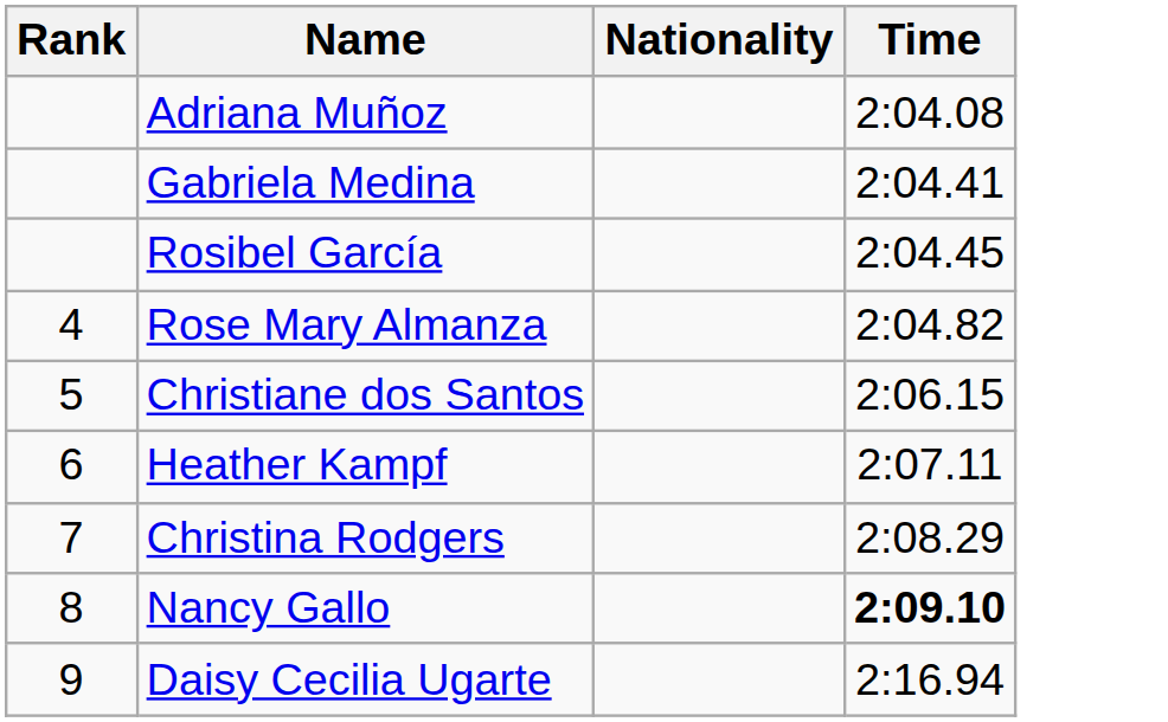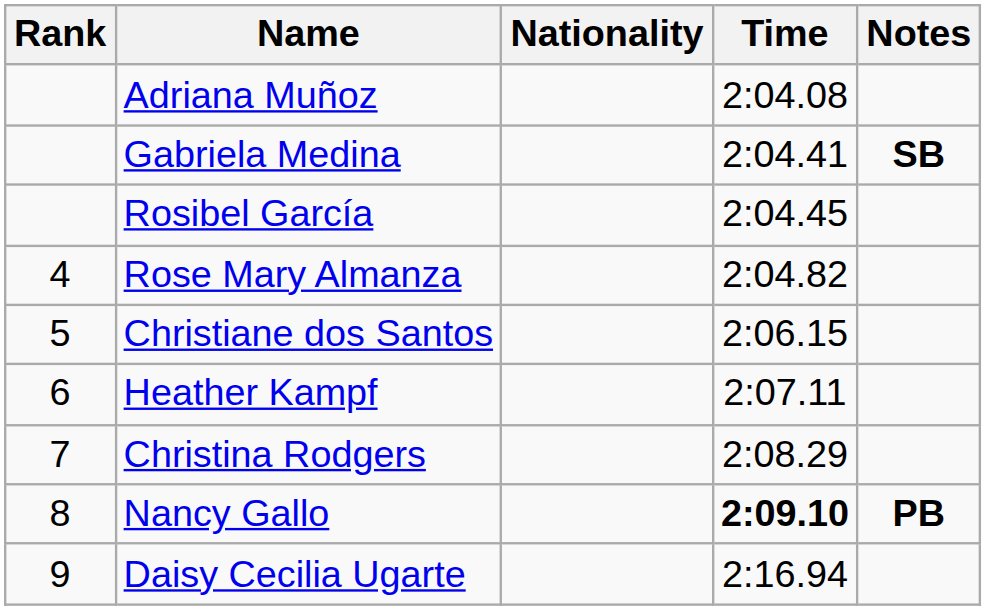+ column: Notes | SB | PB
